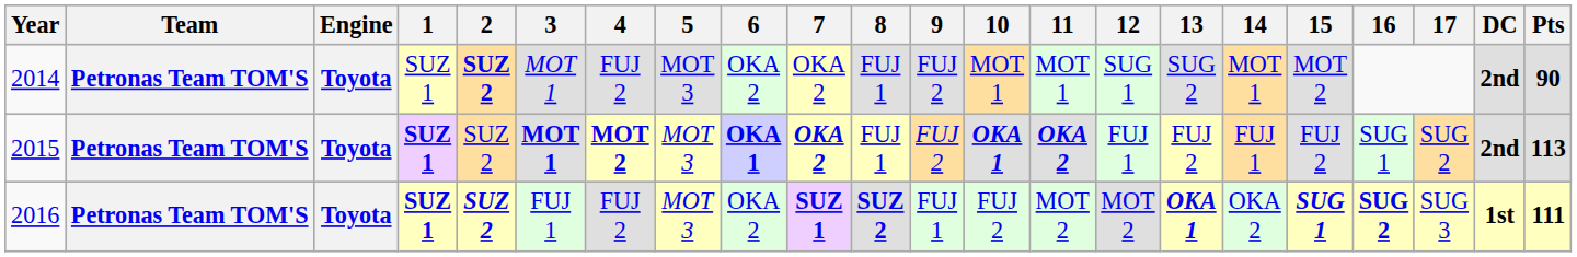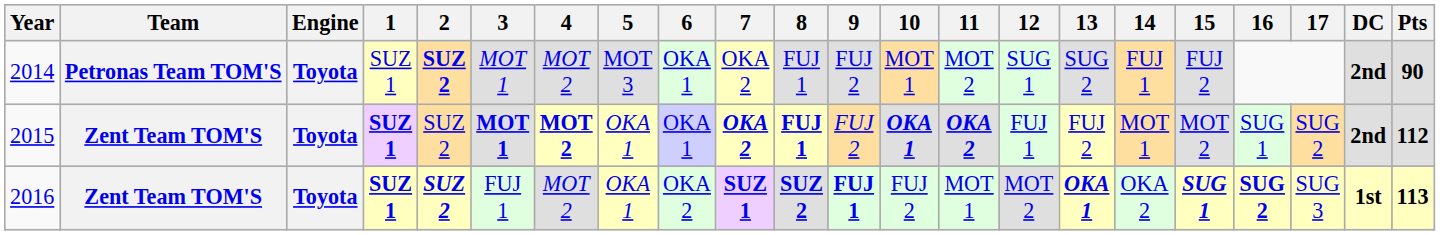2014 | 4: FUJ 2 -> MOT 2
2014 | 6: OKA 2 -> OKA 1
2014 | 11: MOT 1 -> MOT 2
2014 | 14: MOT 1 -> FUJ 1
2014 | 15: MOT 2 -> FUJ 2
2015 | Team: Petronas Team TOM'S -> Zent Team TOM'S
2015 | 5: MOT 3 -> OKA 1
2015 | 6: bold -> normal
2015 | 8: normal -> bold
2015 | 14: FUJ 1 -> MOT 1
2015 | 15: FUJ 2 -> MOT 2
2015 | Pts: 113 -> 112
2016 | Team: Petronas Team TOM'S -> Zent Team TOM'S
2016 | 4: FUJ 2 -> MOT 2
2016 | 5: MOT 3 -> OKA 1
2016 | 9: normal -> bold
2016 | 11: MOT 2 -> MOT 1
2016 | Pts: 111 -> 113
